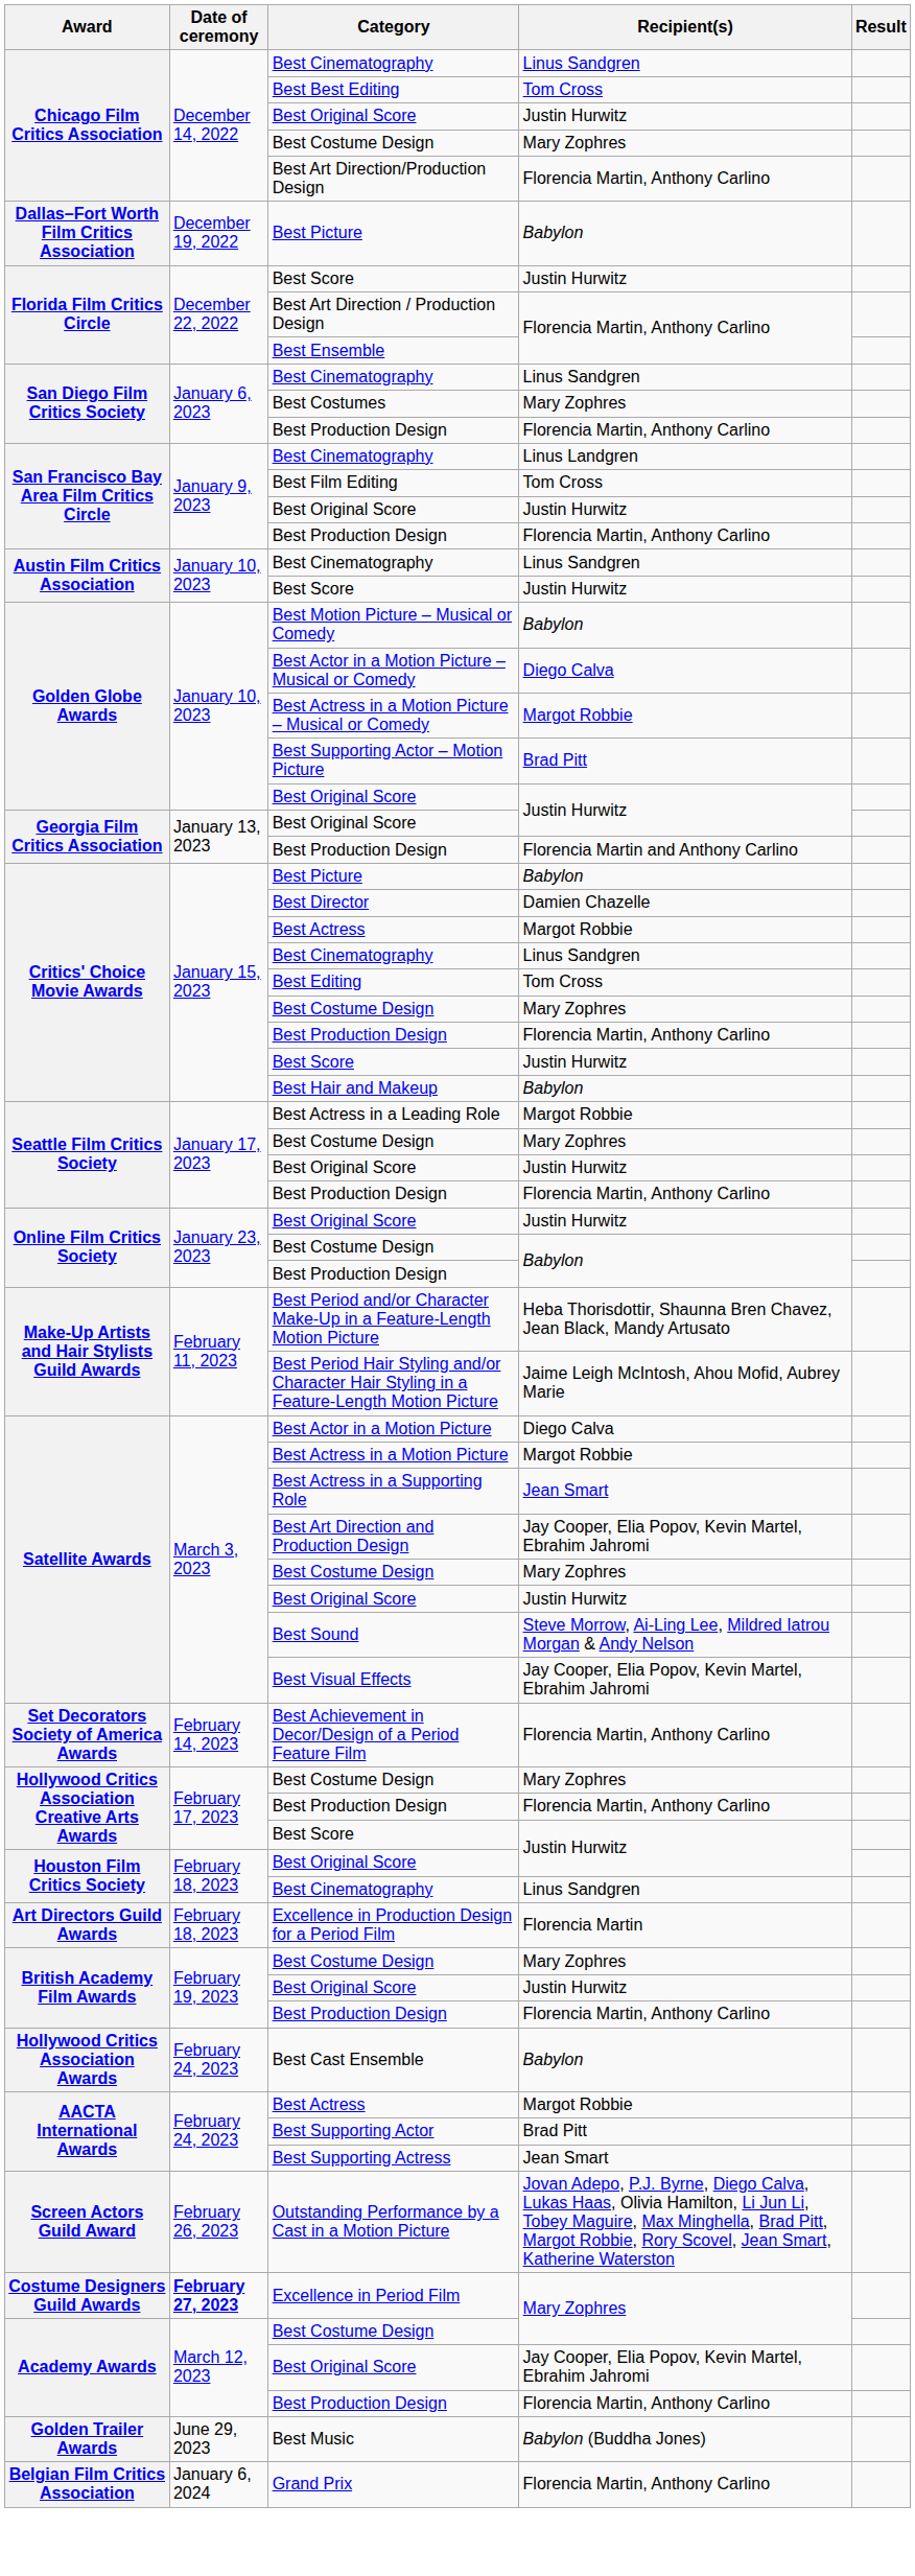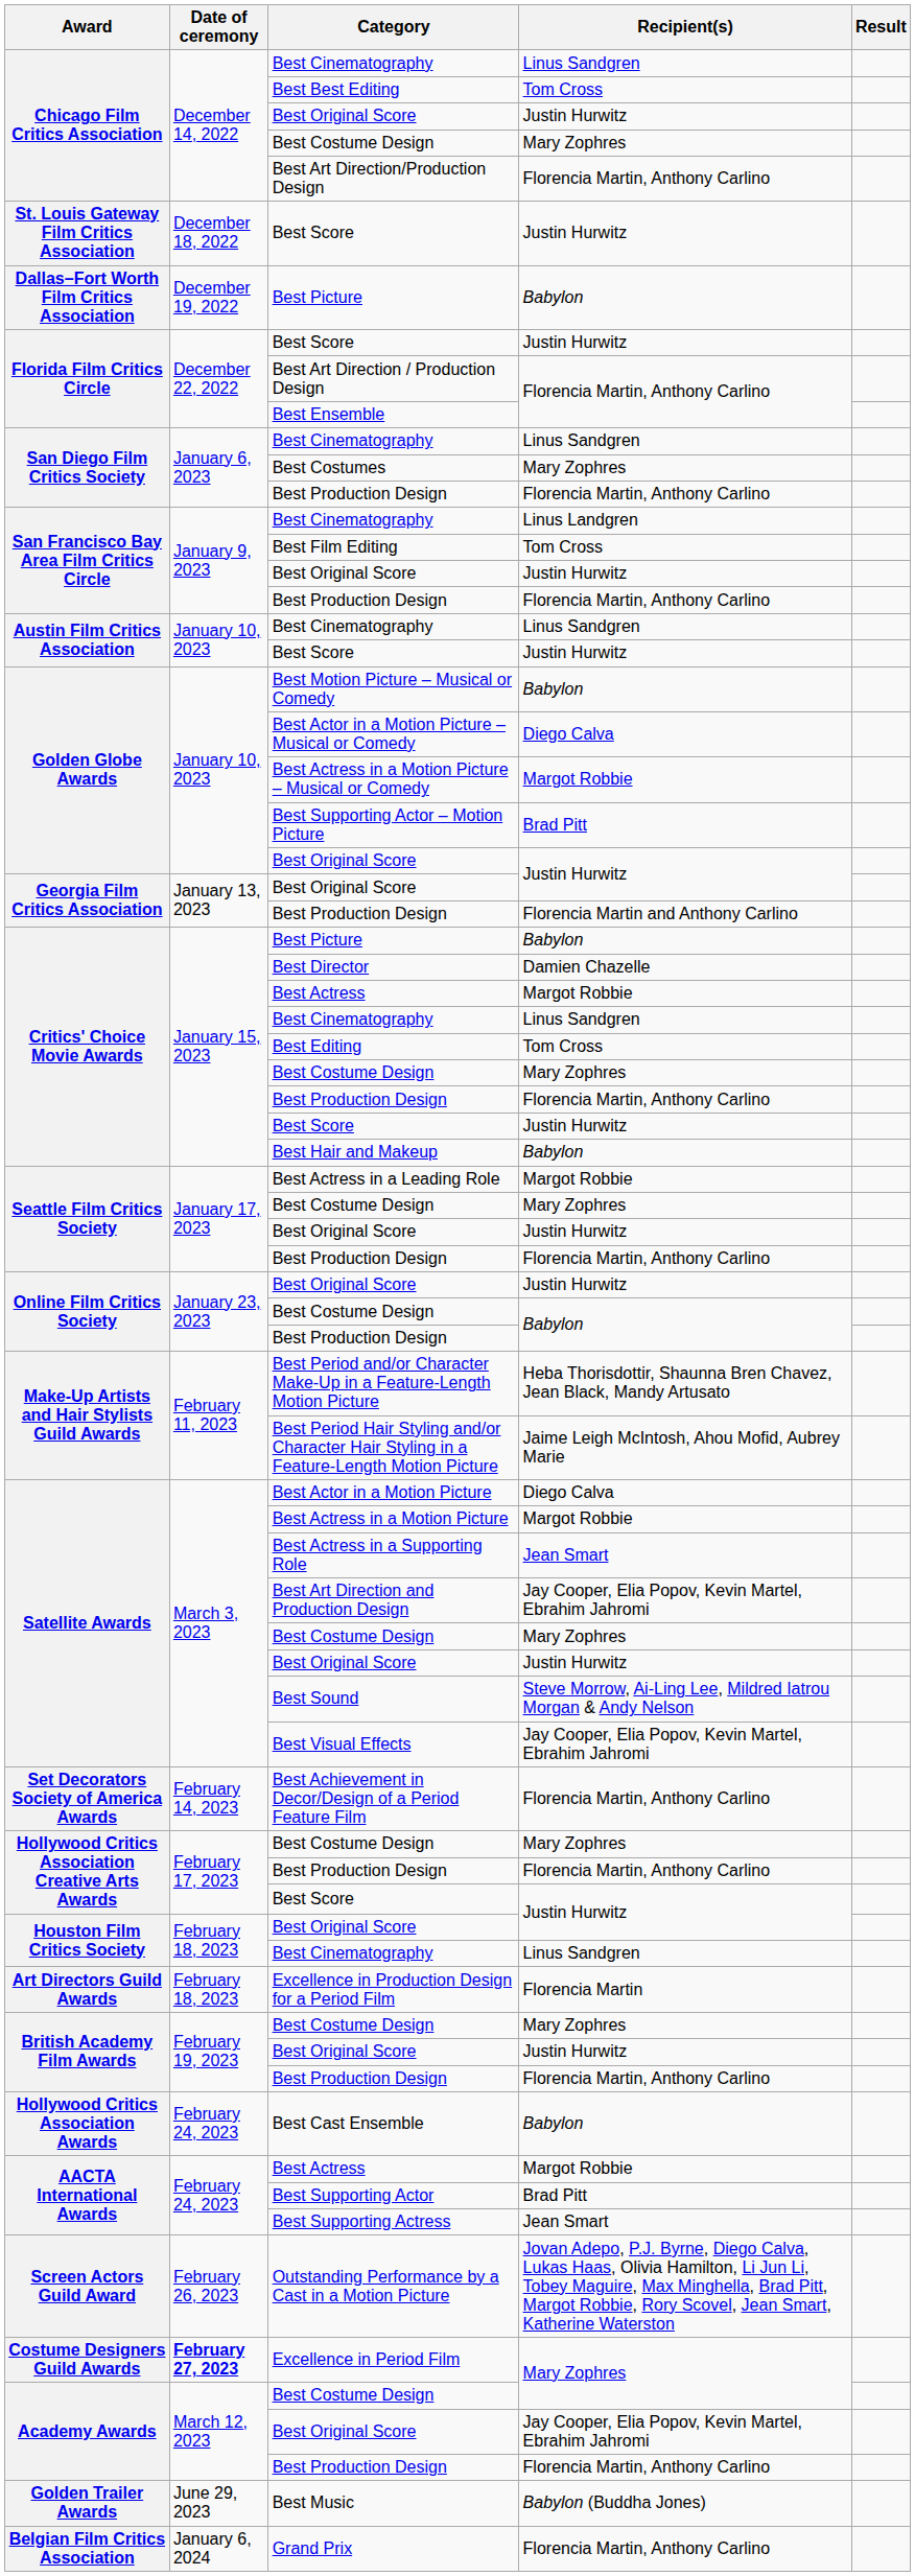+ row: St. Louis Gateway Film Critics Association | December 18, 2022 | Best Score | Justin Hurwitz
